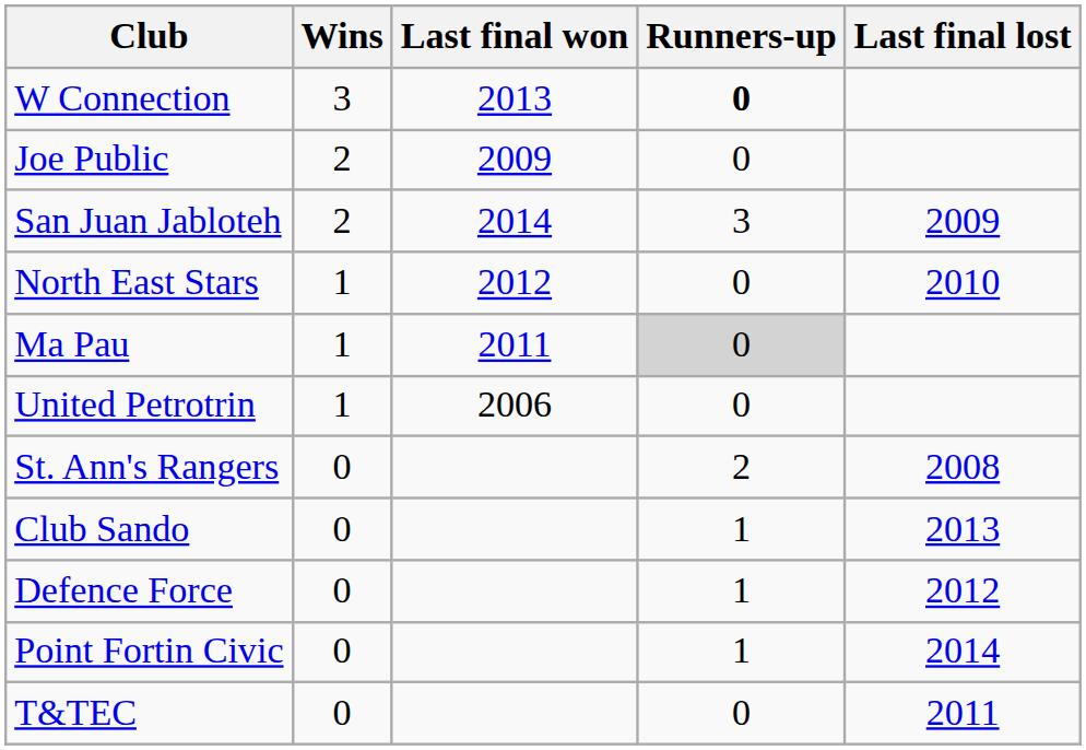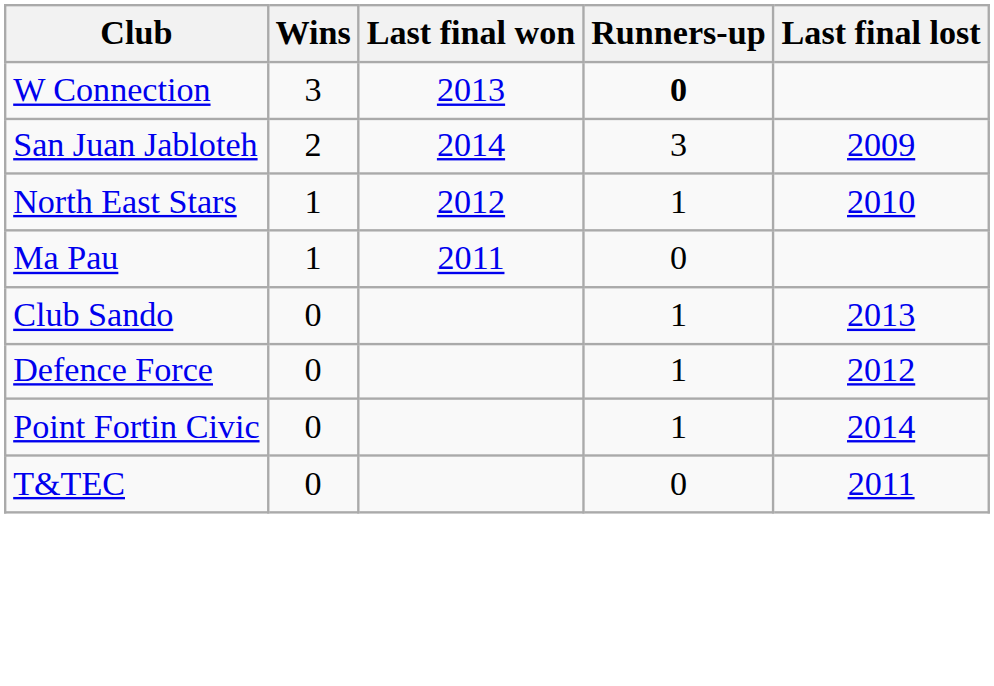- row: Joe Public | 2 | 2009 | 0
North East Stars | Runners-up: 0 -> 1
Ma Pau | Runners-up: lightgrey background -> no background
- row: United Petrotrin | 1 | 2006 | 0
- row: St. Ann's Rangers | 0 | 2 | 2008
